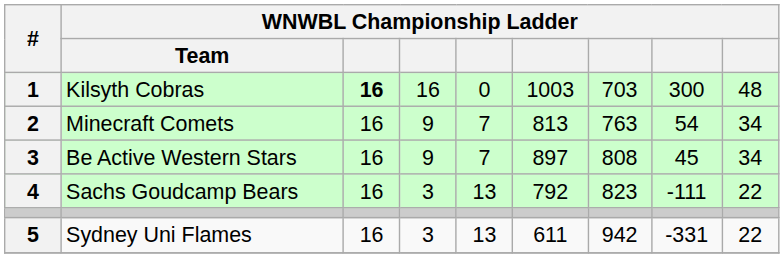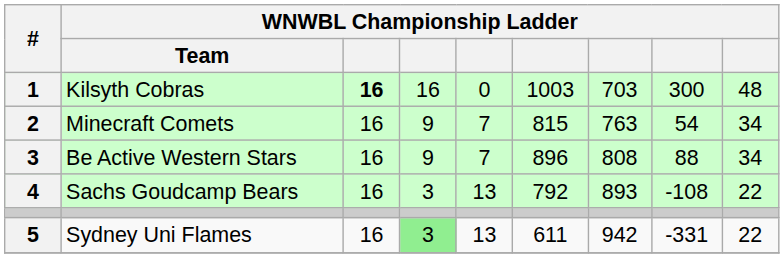Minecraft Comets | column 6: 813 -> 815
Be Active Western Stars | column 6: 897 -> 896
Be Active Western Stars | column 8: 45 -> 88
Sachs Goudcamp Bears | column 7: 823 -> 893
Sachs Goudcamp Bears | column 8: -111 -> -108
Sydney Uni Flames | column 4: no background -> lightgreen background
